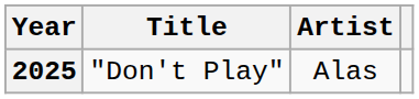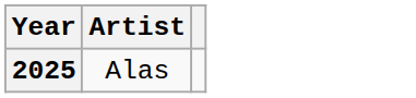- column: Title | "Don't Play"
